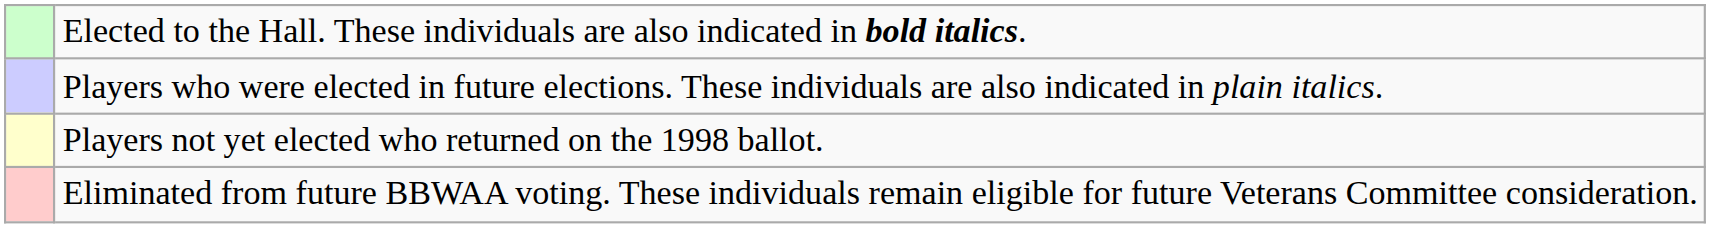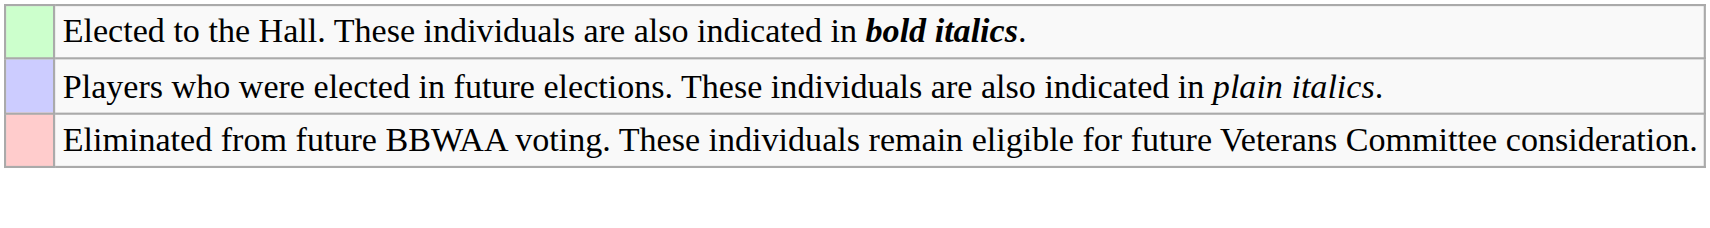- row: Players not yet elected who returned on the 1998 ballot.
